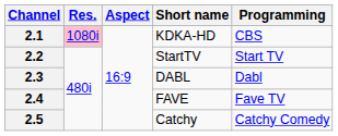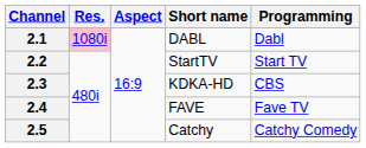2.1 | Short name: KDKA-HD -> DABL
2.1 | Programming: CBS -> Dabl
2.3 | Short name: DABL -> KDKA-HD
2.3 | Programming: Dabl -> CBS
